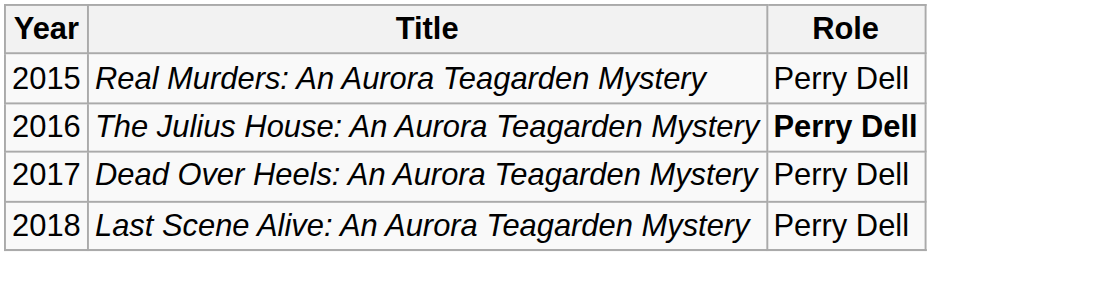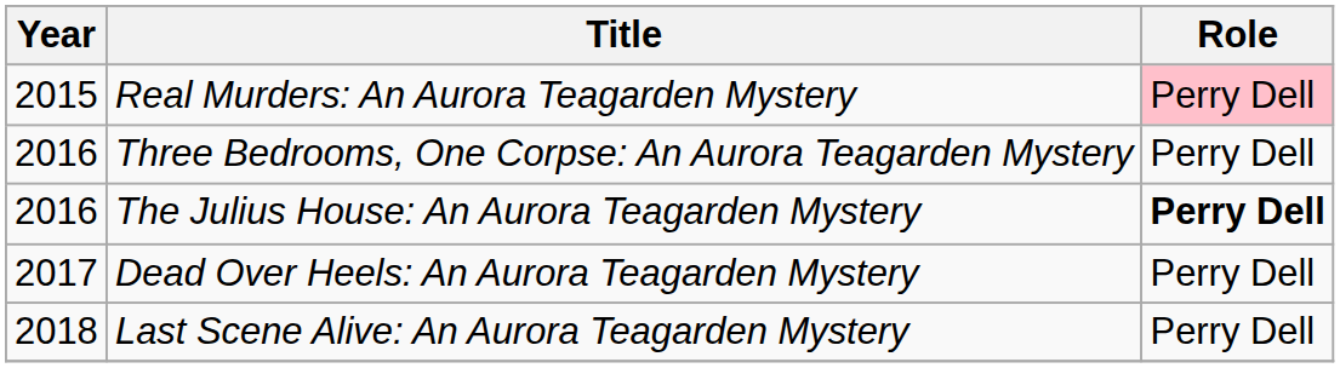Real Murders: An Aurora Teagarden Mystery | Role: no background -> pink background
+ row: 2016 | Three Bedrooms, One Corpse: An Aurora Teagarden Mystery | Perry Dell
